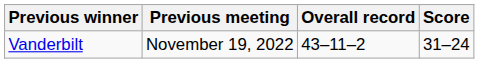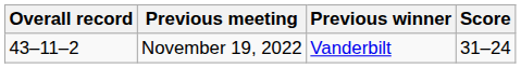columns swapped: Overall record <-> Previous winner
